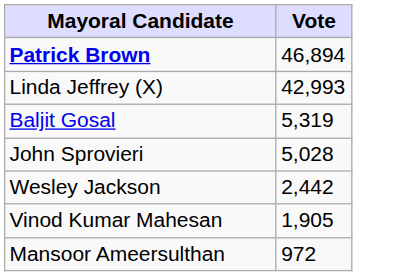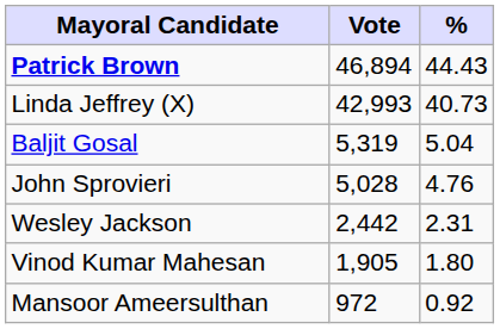+ column: % | 44.43 | 40.73 | 5.04 | 4.76 | 2.31 | 1.80 | 0.92
